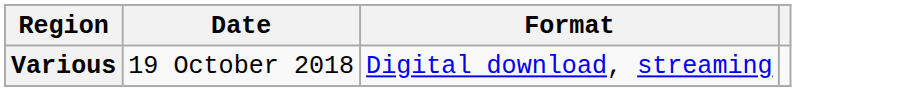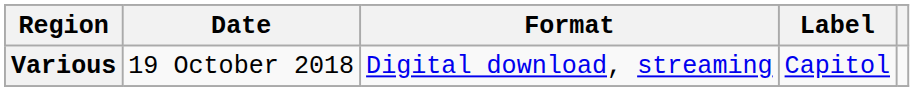+ column: Label | Capitol
